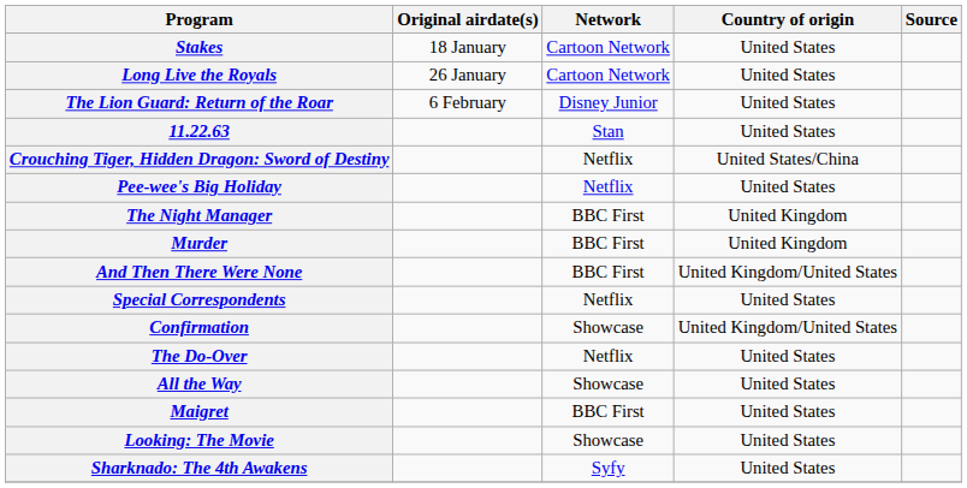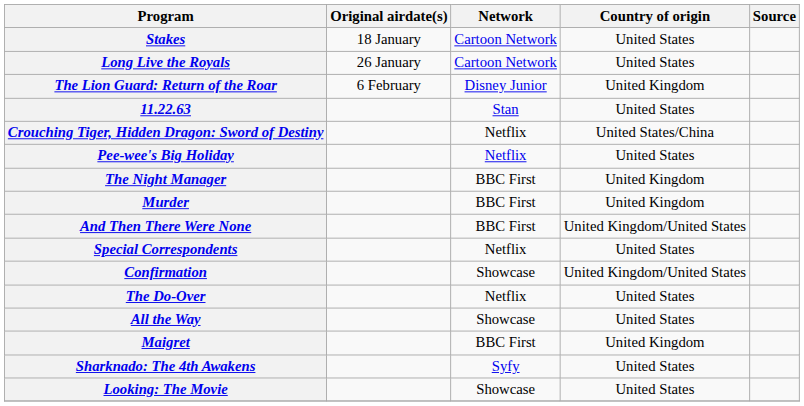The Lion Guard: Return of the Roar | Country of origin: United States -> United Kingdom
Maigret | Country of origin: United States -> United Kingdom
rows swapped: Looking: The Movie <-> Sharknado: The 4th Awakens
